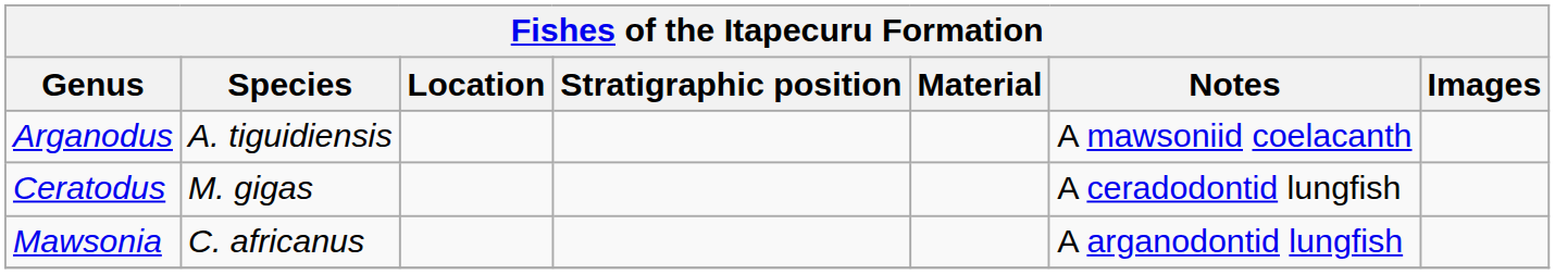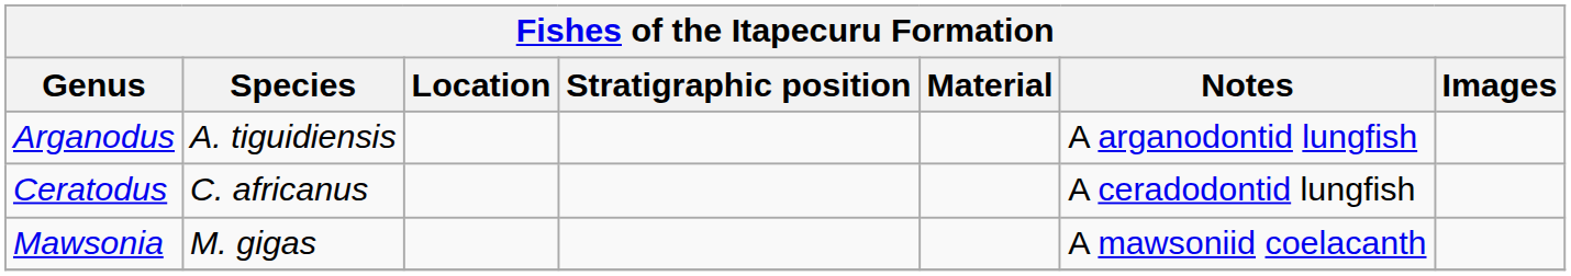Arganodus | Notes: A mawsoniid coelacanth -> A arganodontid lungfish
Ceratodus | Species: M. gigas -> C. africanus
Mawsonia | Species: C. africanus -> M. gigas
Mawsonia | Notes: A arganodontid lungfish -> A mawsoniid coelacanth
